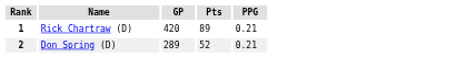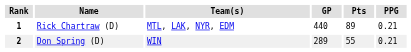+ column: Team(s) | MTL, LAK, NYR, EDM | WIN
1 | GP: 420 -> 440
2 | Pts: 52 -> 55
